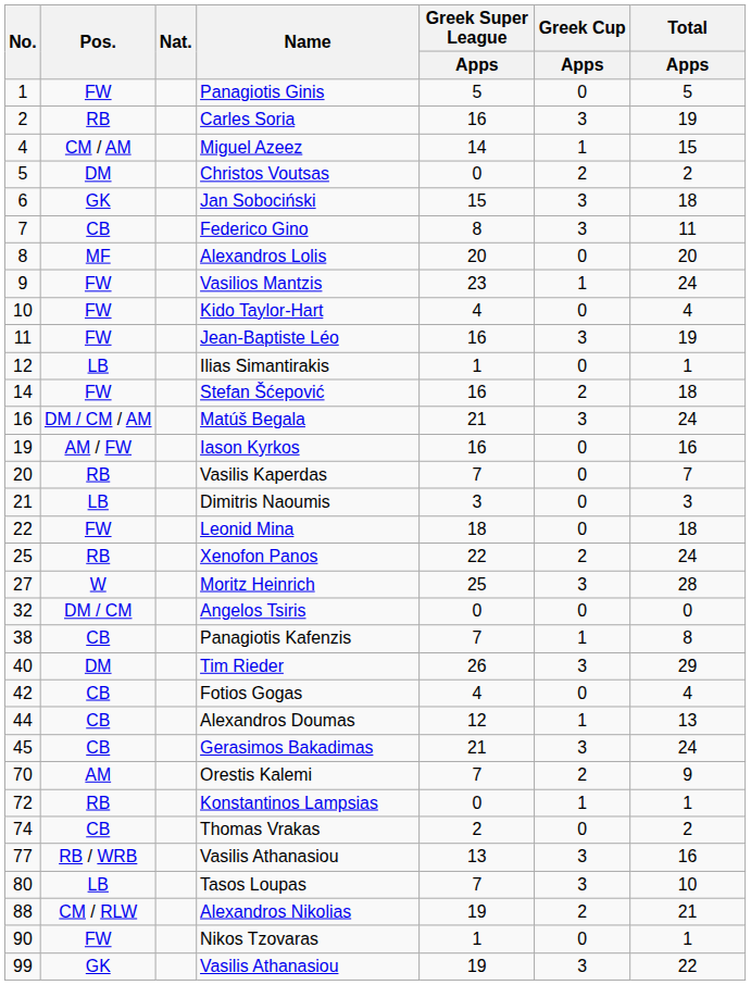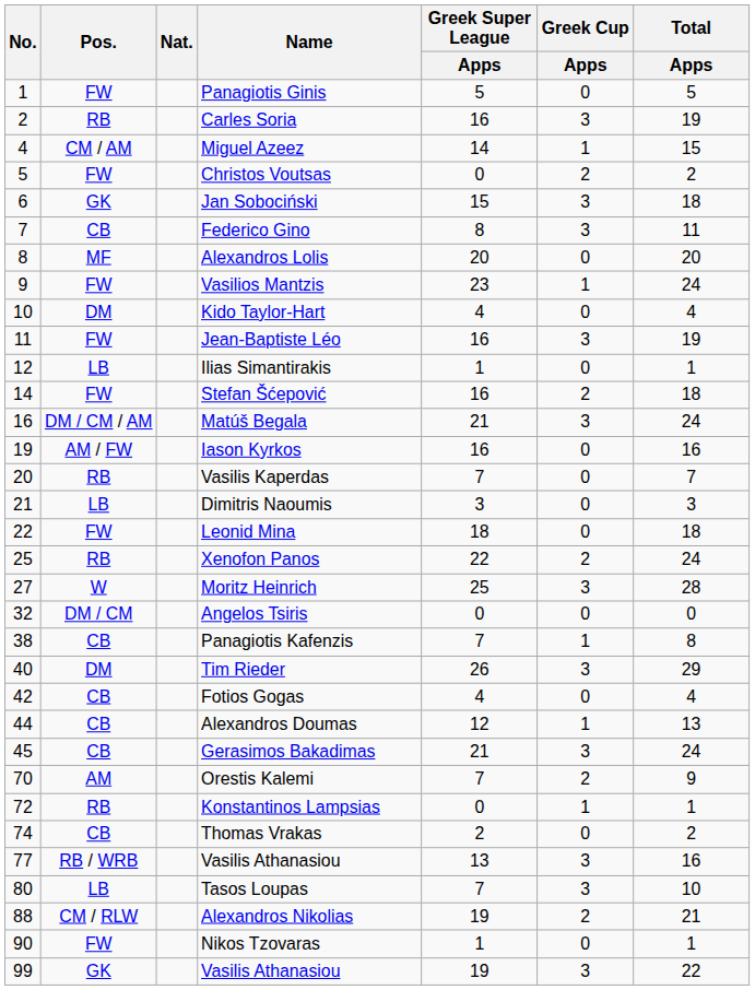Christos Voutsas | Pos.: DM -> FW
Kido Taylor-Hart | Pos.: FW -> DM
